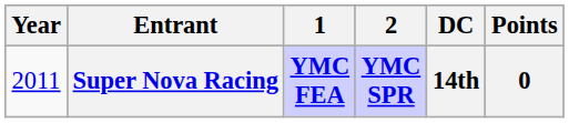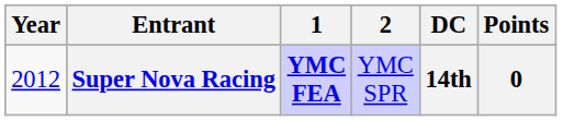Super Nova Racing | Year: 2011 -> 2012
Super Nova Racing | 2: bold -> normal
